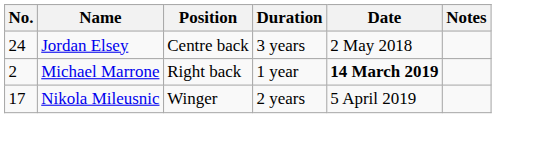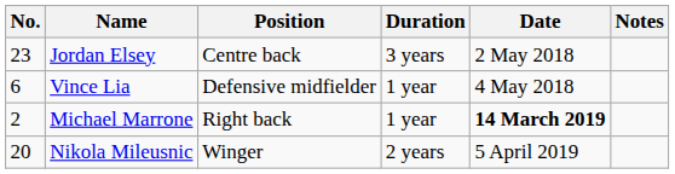Jordan Elsey | No.: 24 -> 23
+ row: 6 | Vince Lia | Defensive midfielder | 1 year | 4 May 2018
Nikola Mileusnic | No.: 17 -> 20
